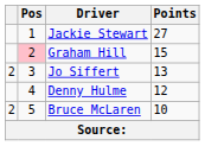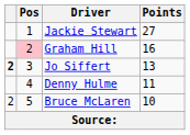Graham Hill | Points: 15 -> 16
Jo Siffert | column 1: normal -> bold
Denny Hulme | Points: 12 -> 11
